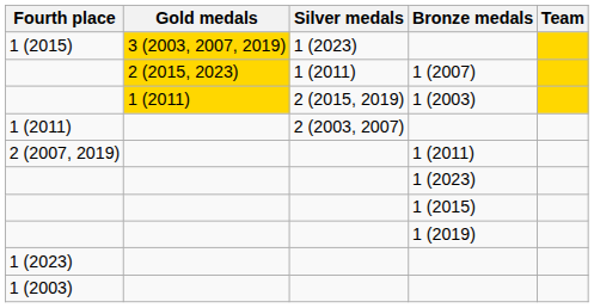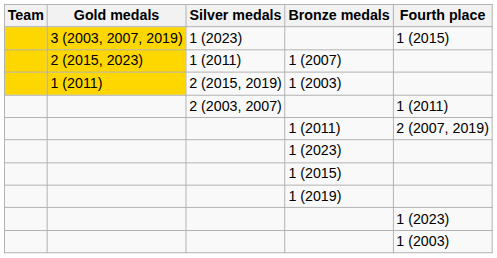columns swapped: Team <-> Fourth place
